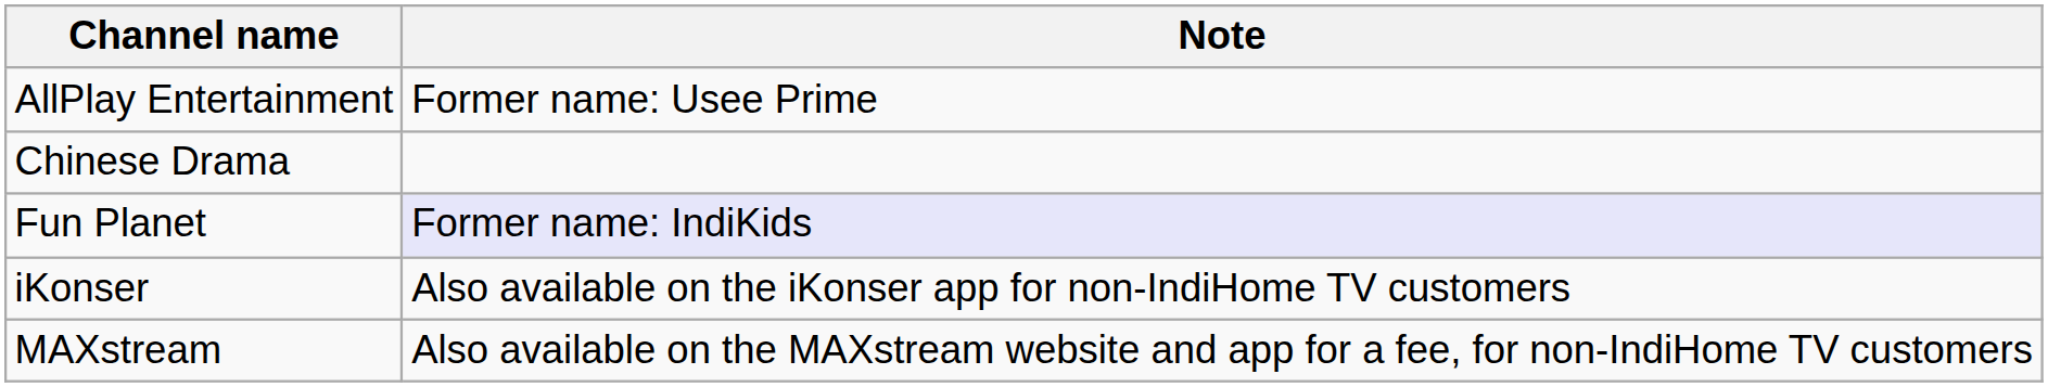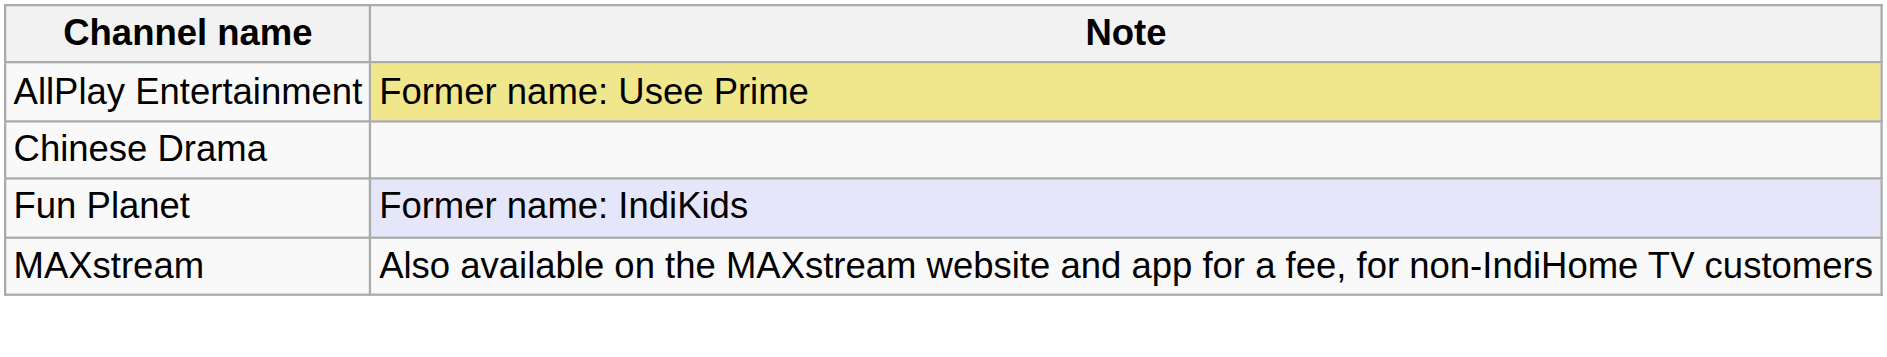AllPlay Entertainment | Note: no background -> khaki background
- row: iKonser | Also available on the iKonser app for non-IndiHome TV customers
